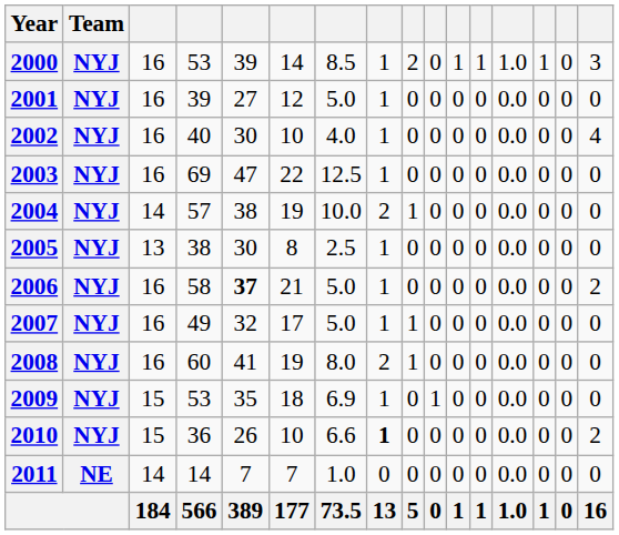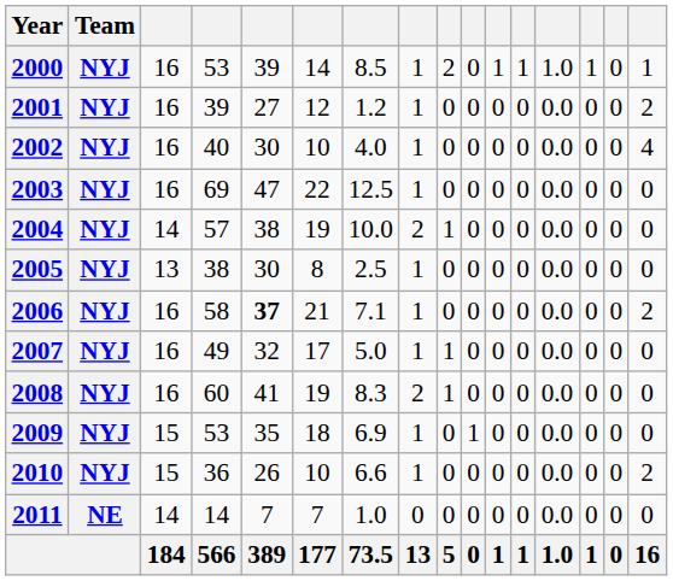2000 | column 16: 3 -> 1
2001 | column 7: 5.0 -> 1.2
2001 | column 16: 0 -> 2
2006 | column 7: 5.0 -> 7.1
2008 | column 7: 8.0 -> 8.3
2010 | column 8: bold -> normal
